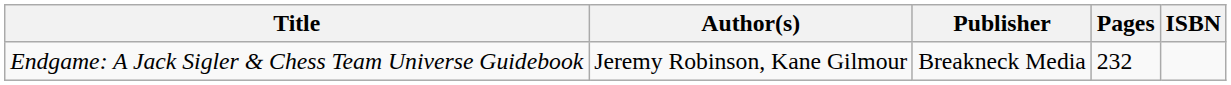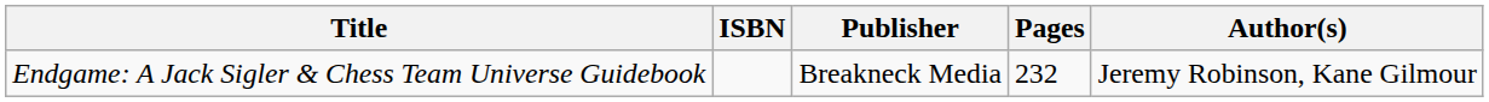columns swapped: Author(s) <-> ISBN
